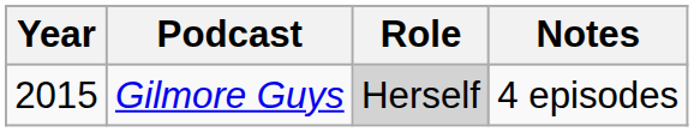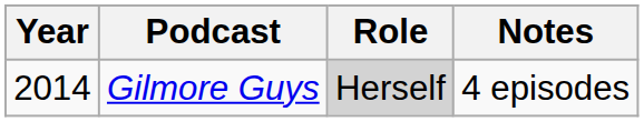Gilmore Guys | Year: 2015 -> 2014
